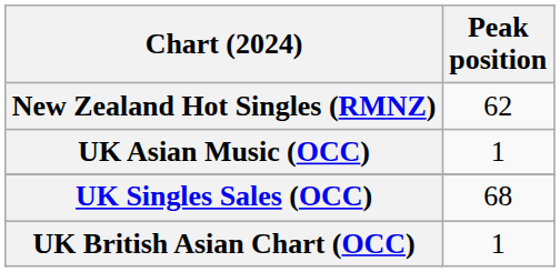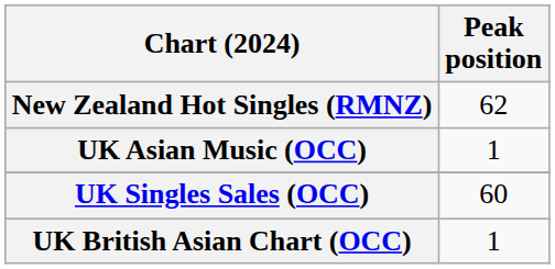UK Singles Sales (OCC) | Peak position: 68 -> 60
